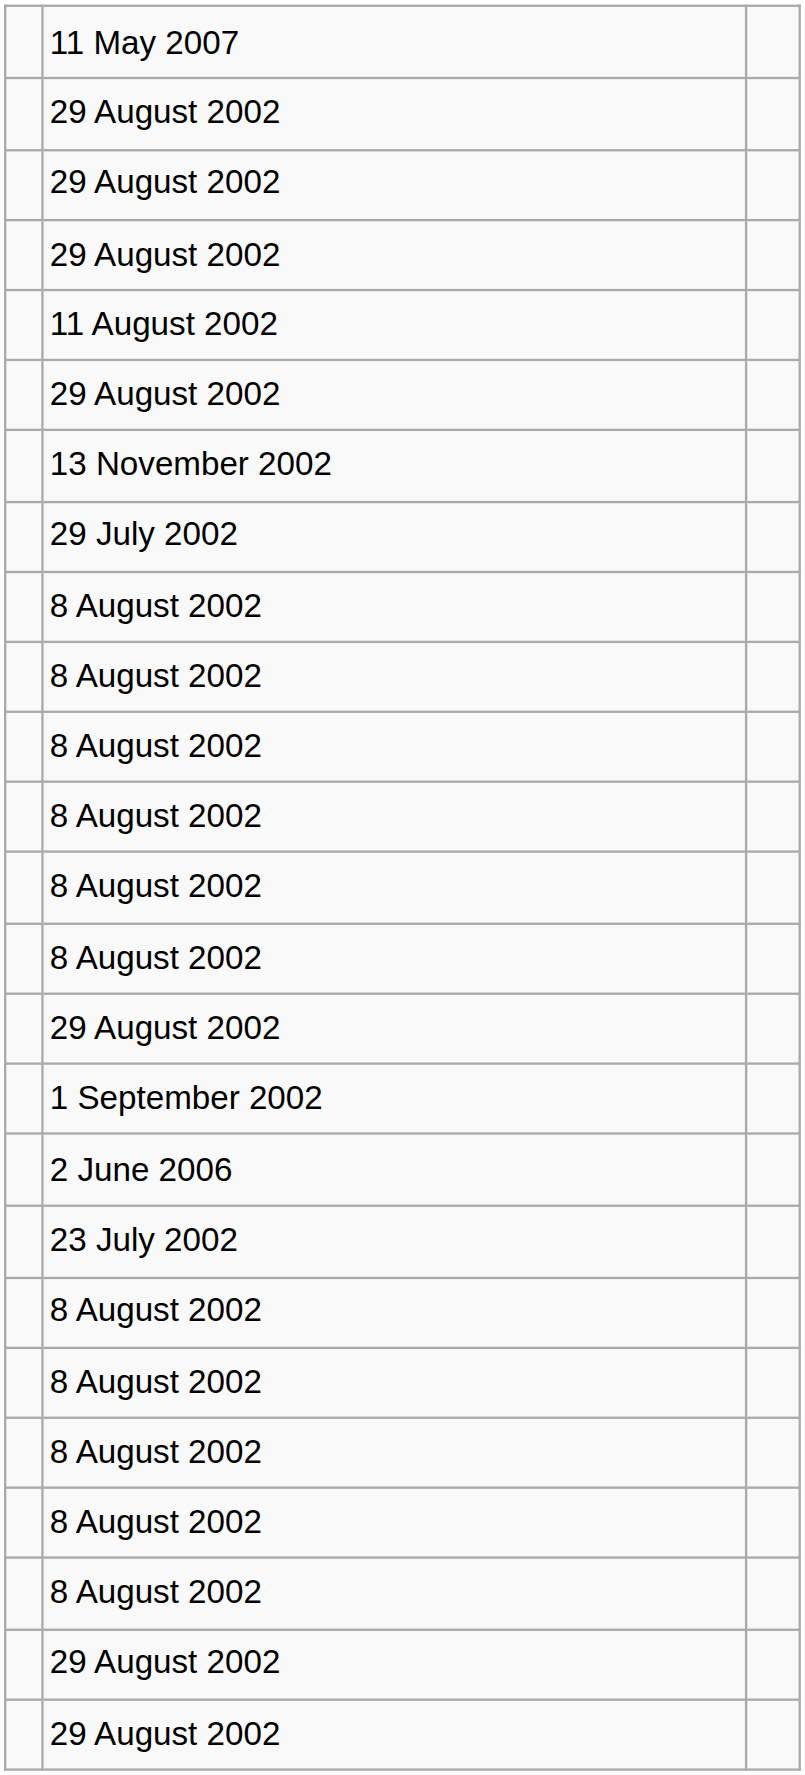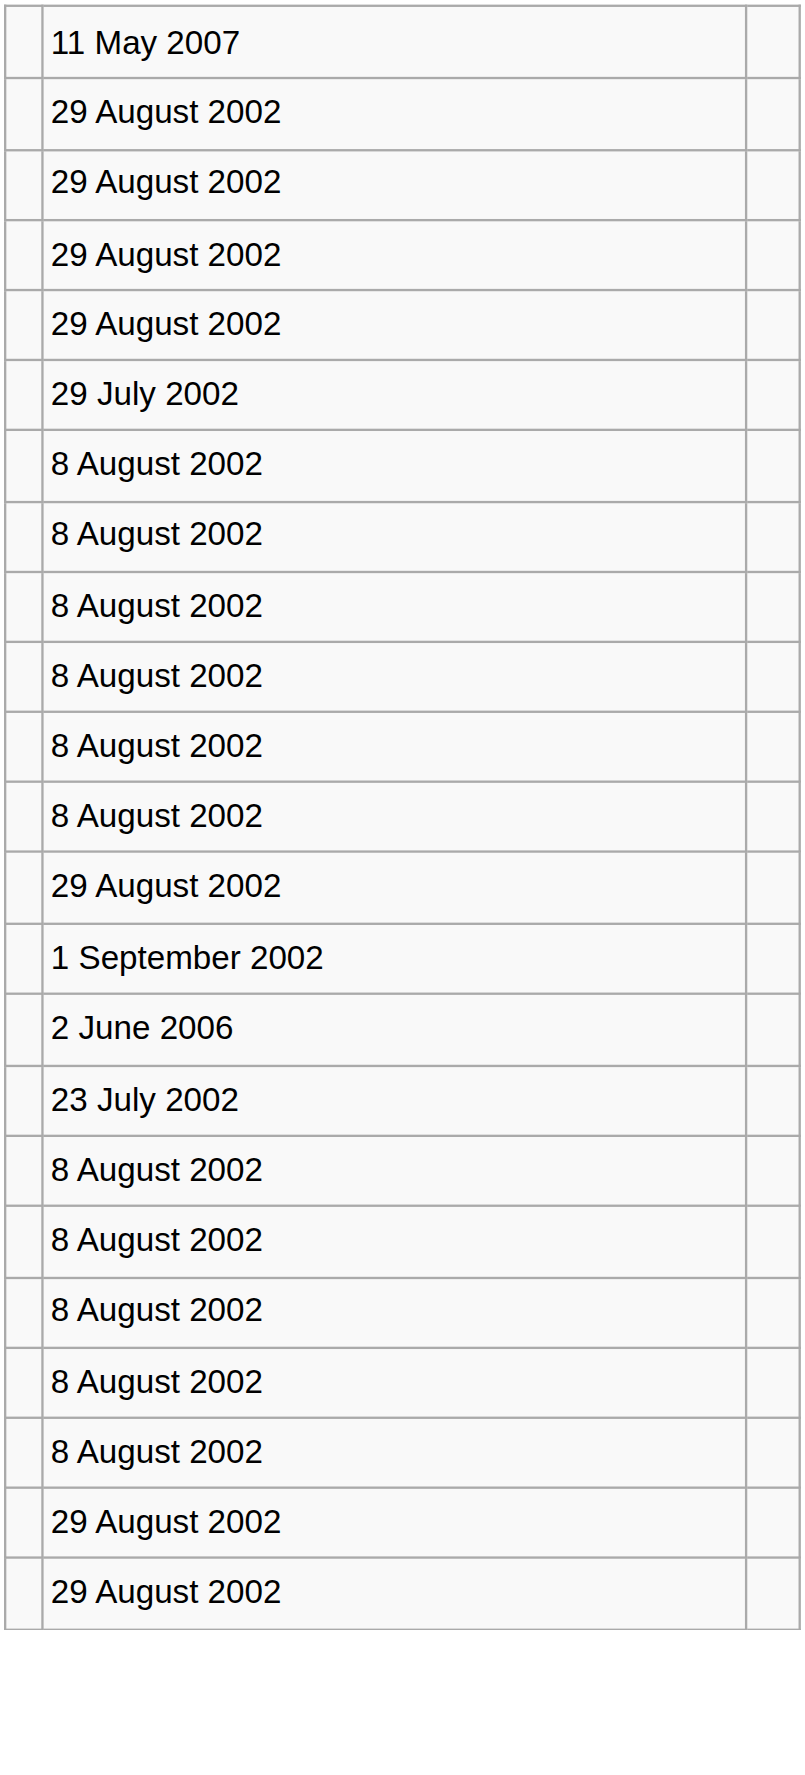- row: 11 August 2002
- row: 13 November 2002
